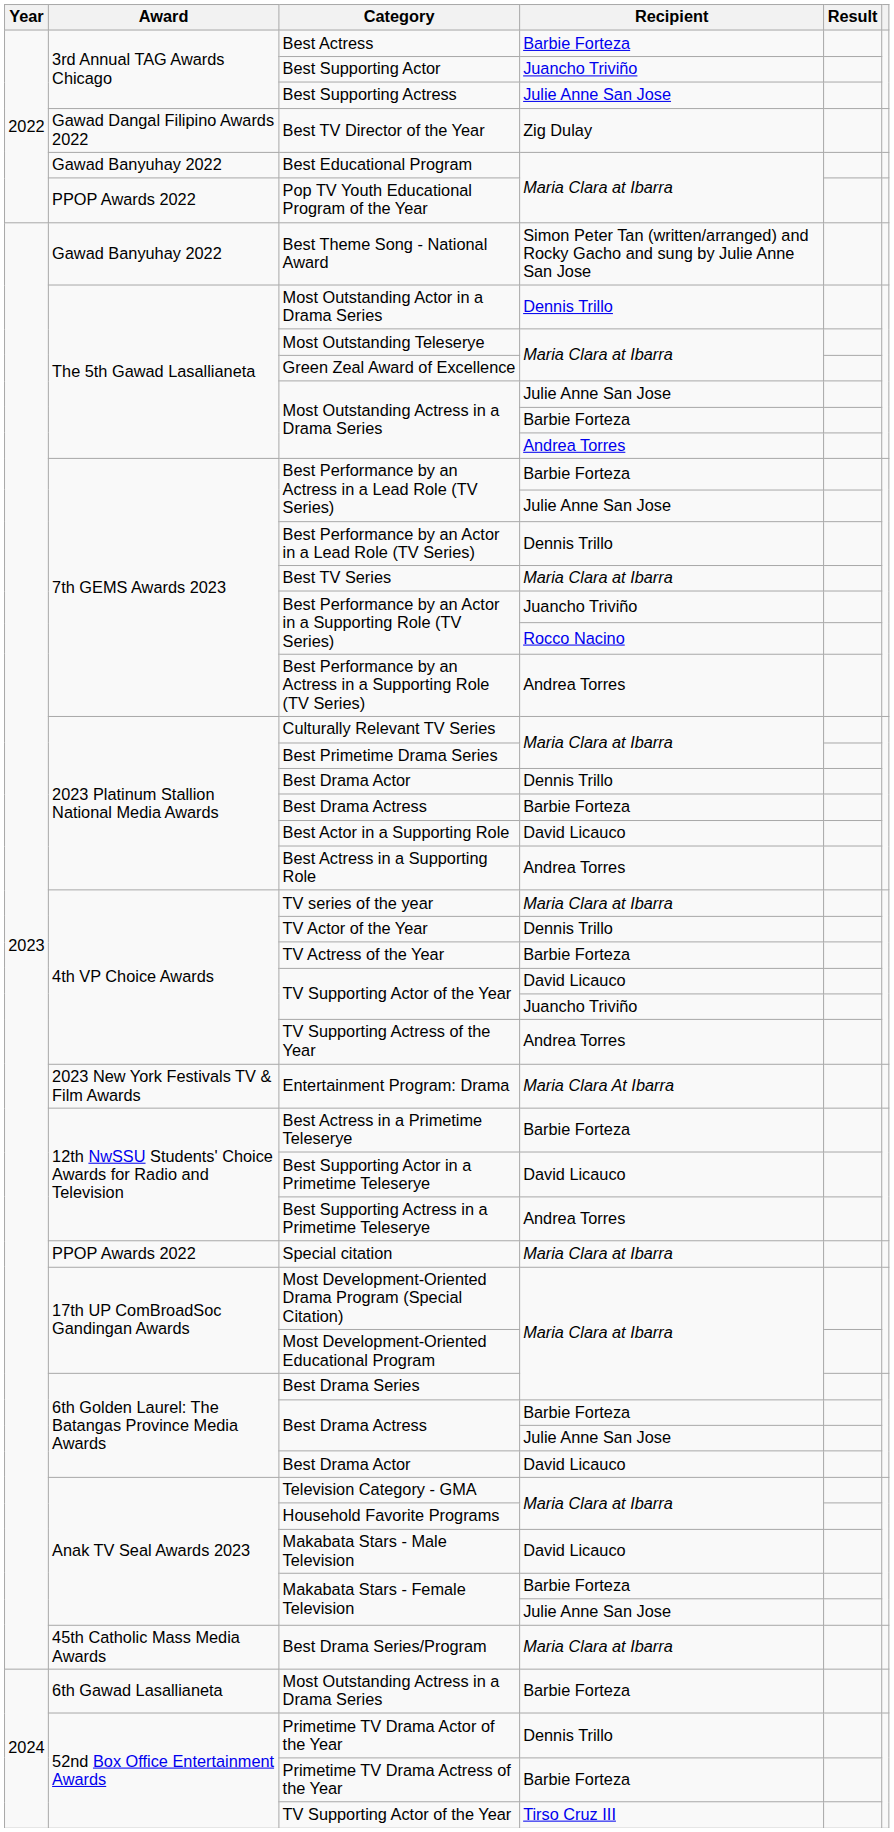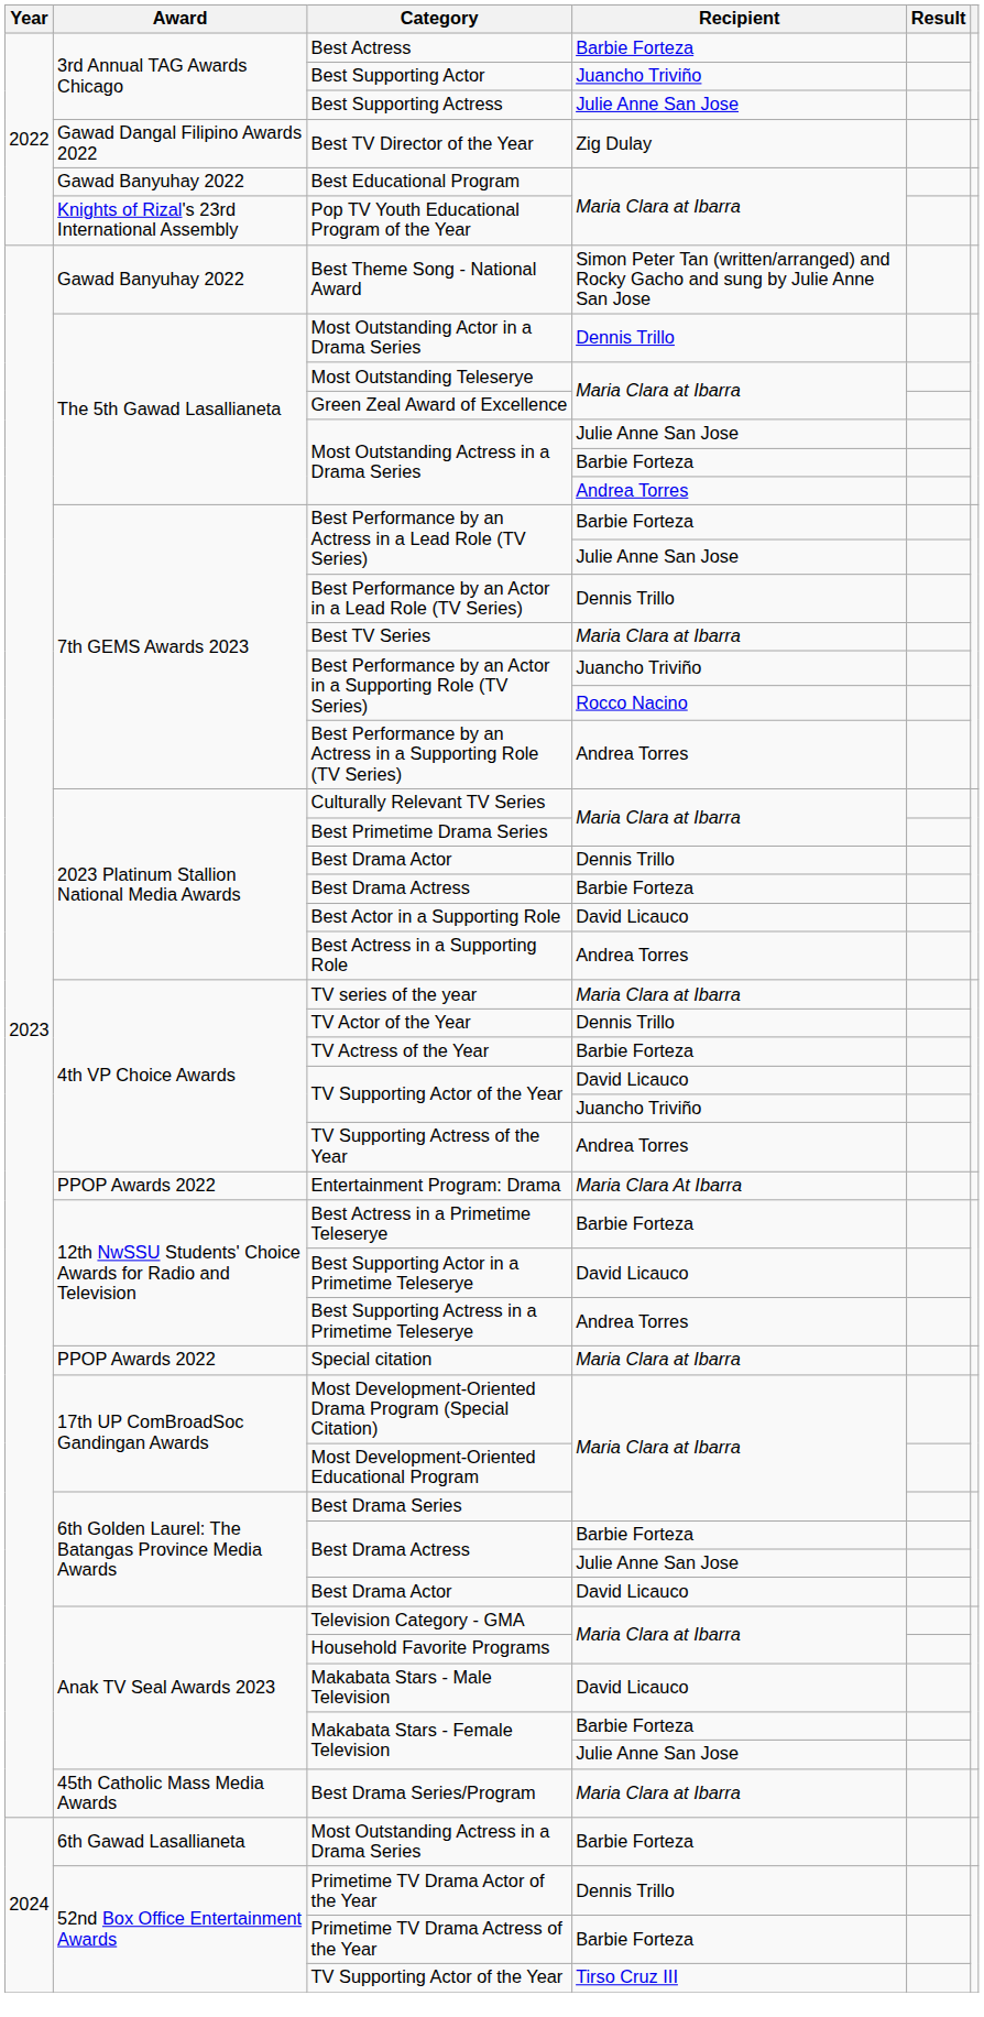Pop TV Youth Educational Program of the Year | Award: PPOP Awards 2022 -> Knights of Rizal's 23rd International Assembly
Entertainment Program: Drama | Award: 2023 New York Festivals TV & Film Awards -> PPOP Awards 2022
